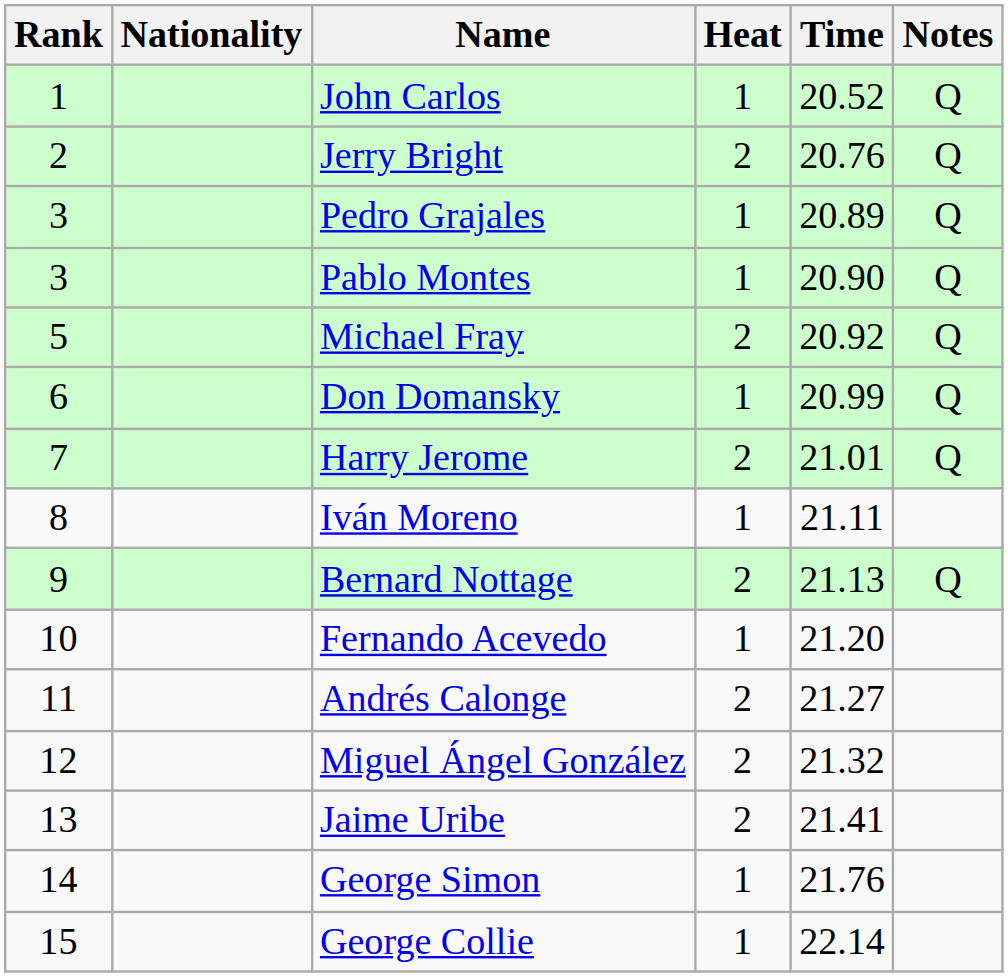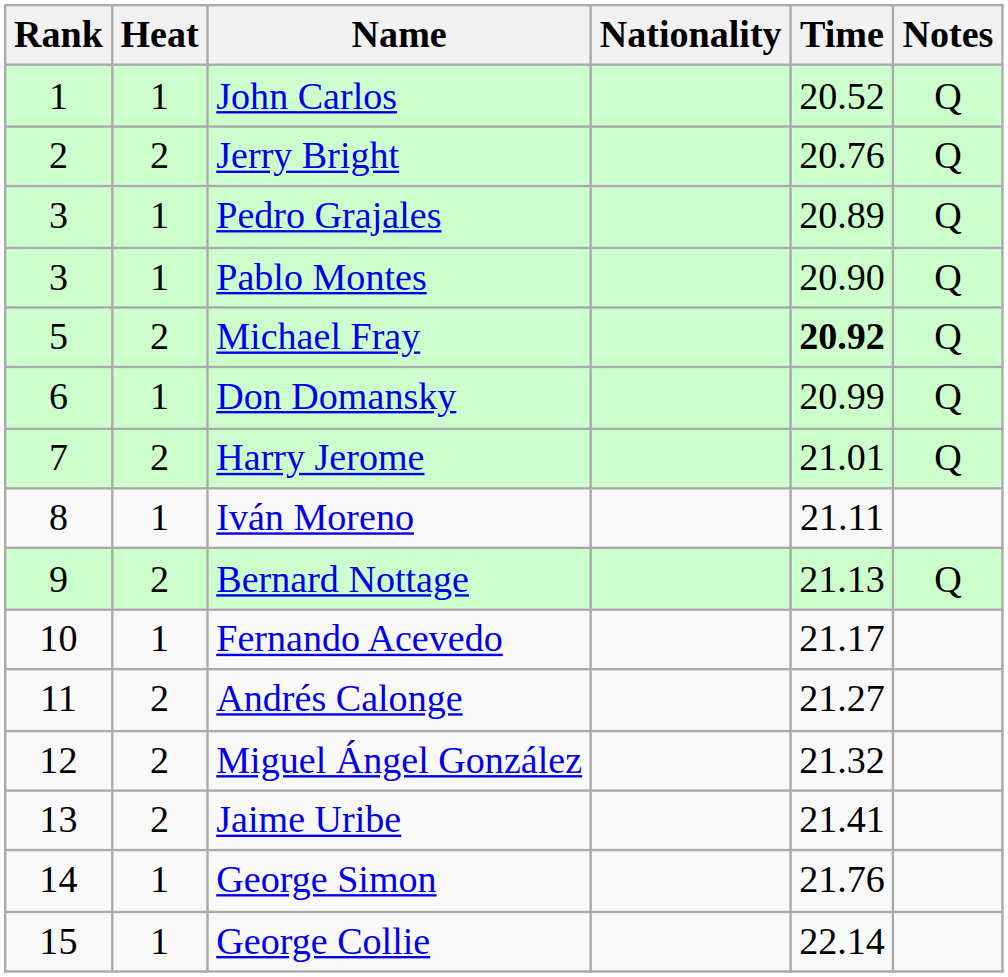columns swapped: Heat <-> Nationality
Michael Fray | Time: normal -> bold
Fernando Acevedo | Time: 21.20 -> 21.17
